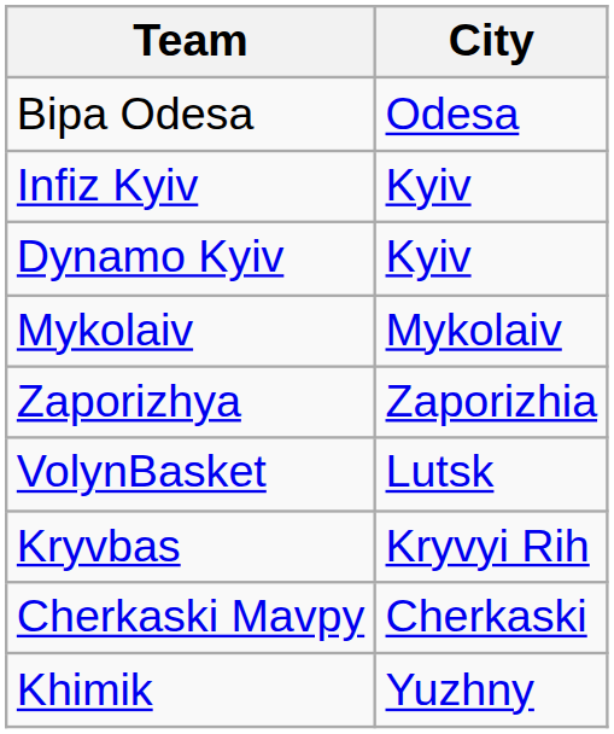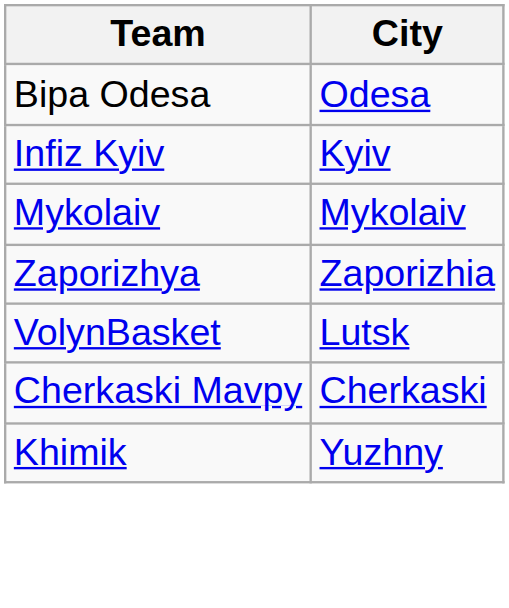- row: Dynamo Kyiv | Kyiv
- row: Kryvbas | Kryvyi Rih
